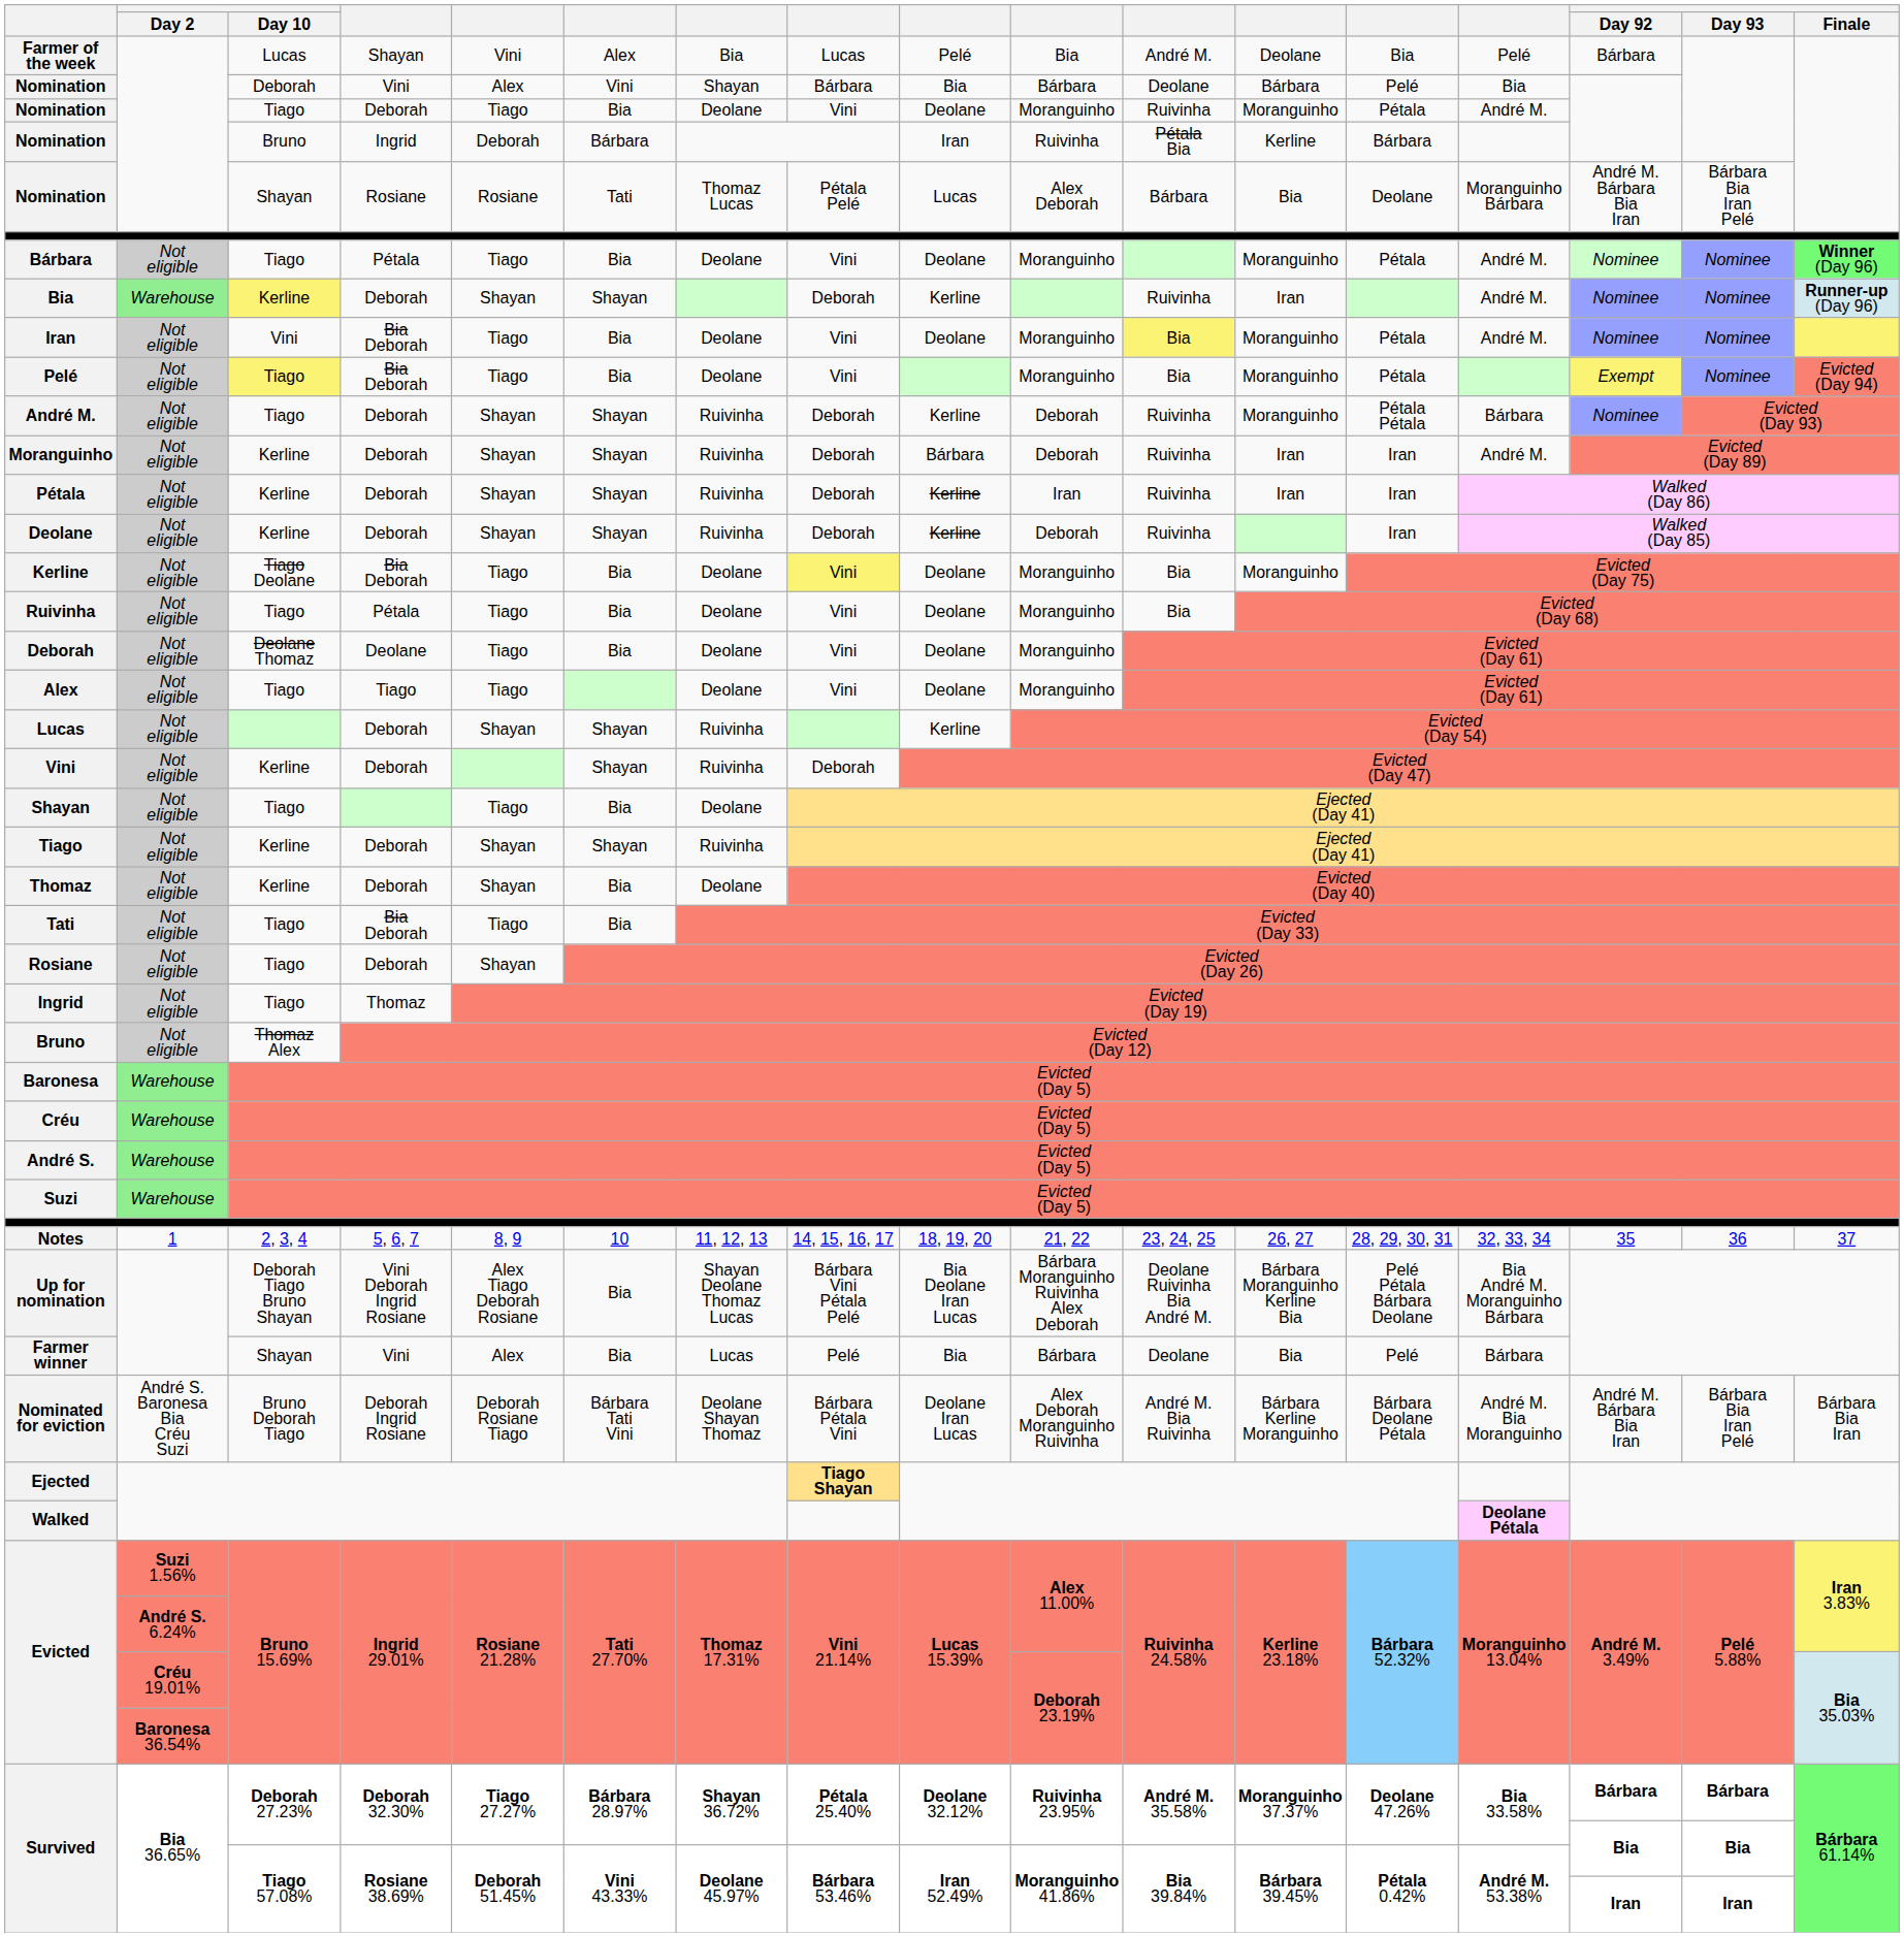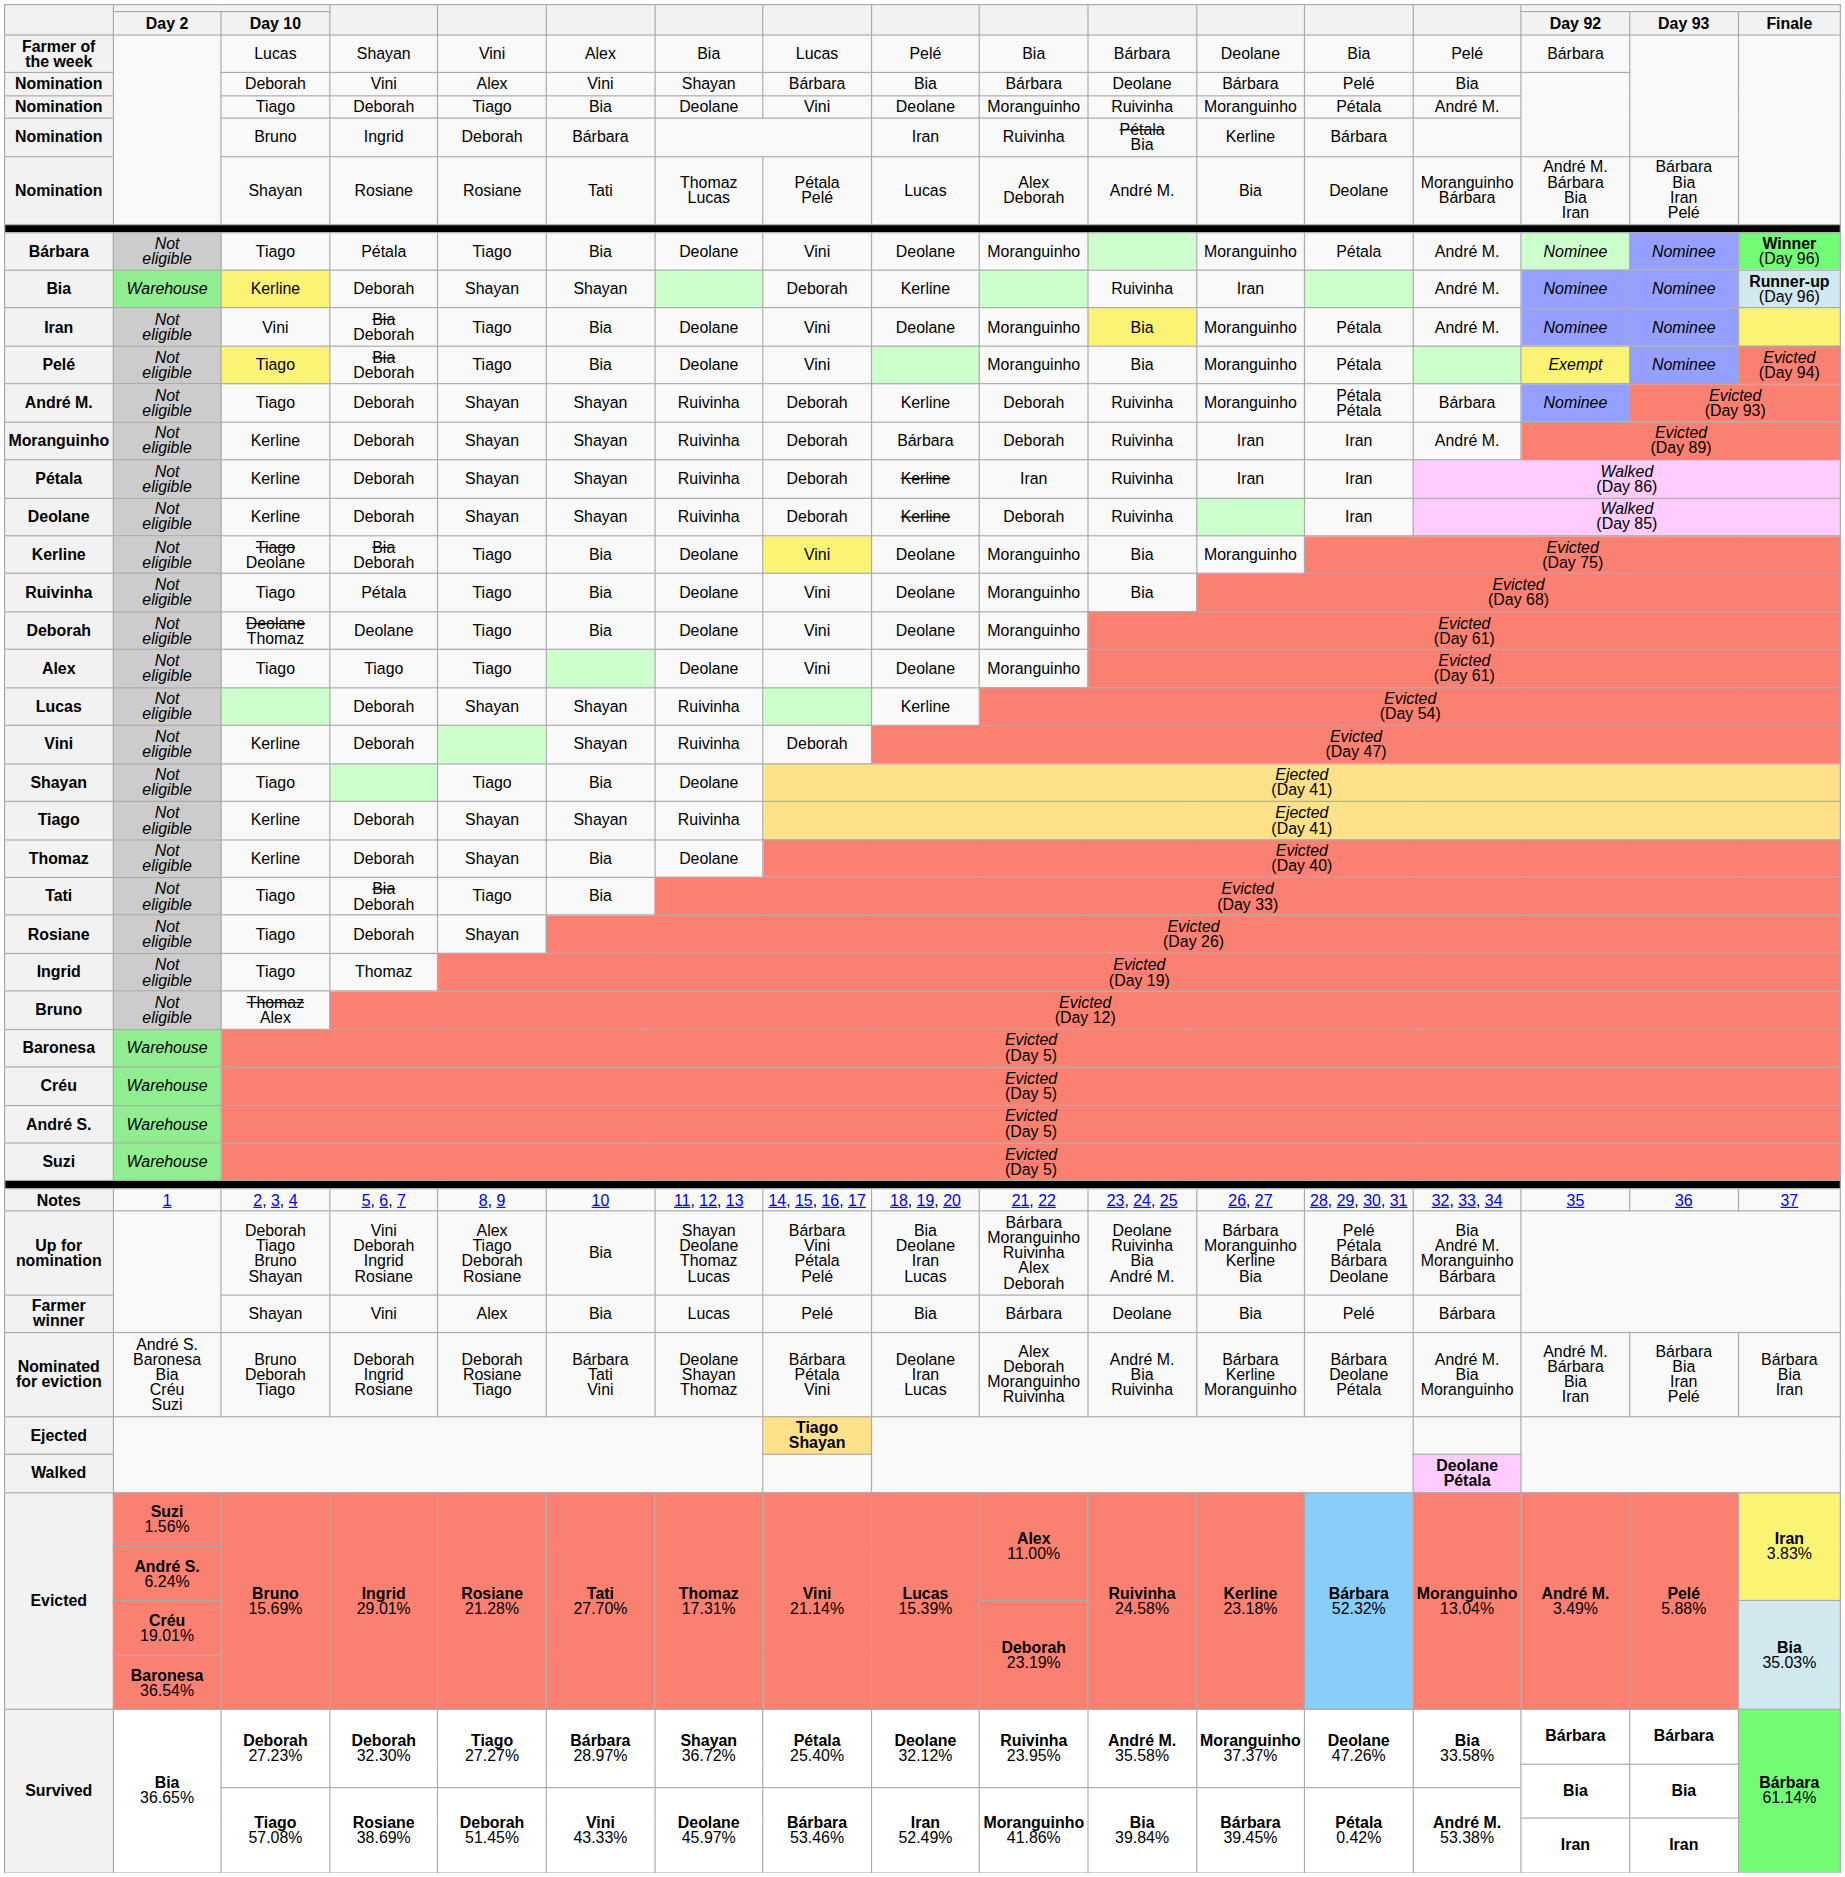Farmer of the week | column 11: André M. -> Bárbara
Nomination / Rosiane | column 11: Bárbara -> André M.
